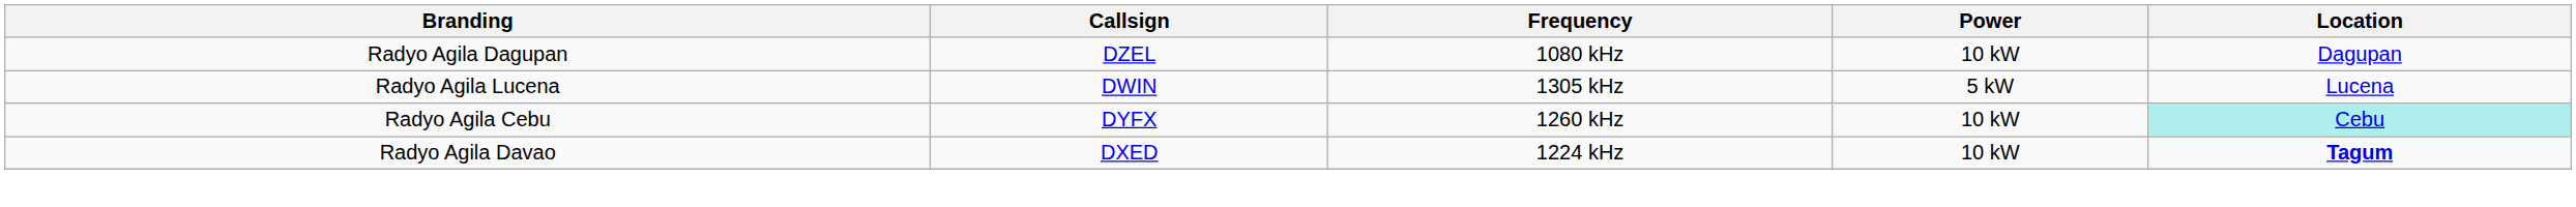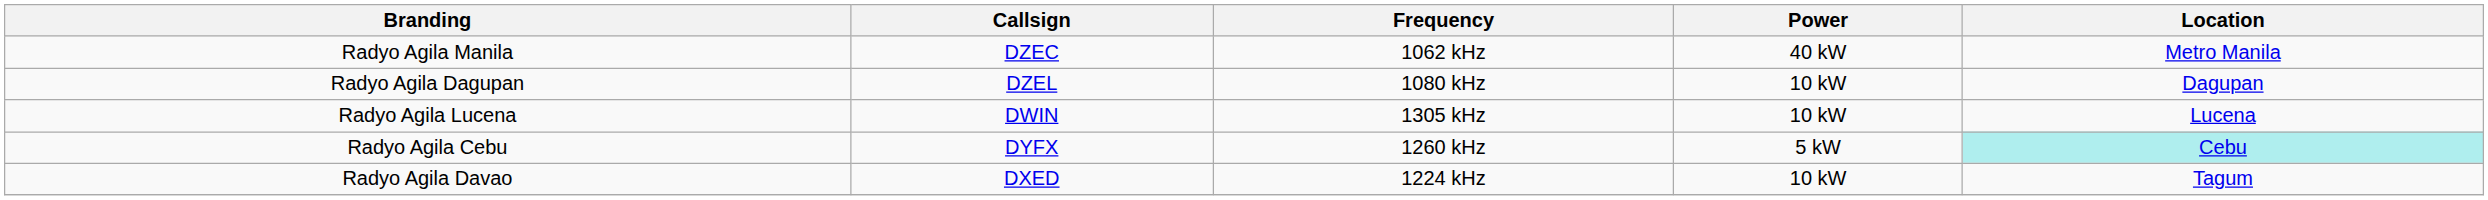+ row: Radyo Agila Manila | DZEC | 1062 kHz | 40 kW | Metro Manila
Radyo Agila Lucena | Power: 5 kW -> 10 kW
Radyo Agila Cebu | Power: 10 kW -> 5 kW
Radyo Agila Davao | Location: bold -> normal
